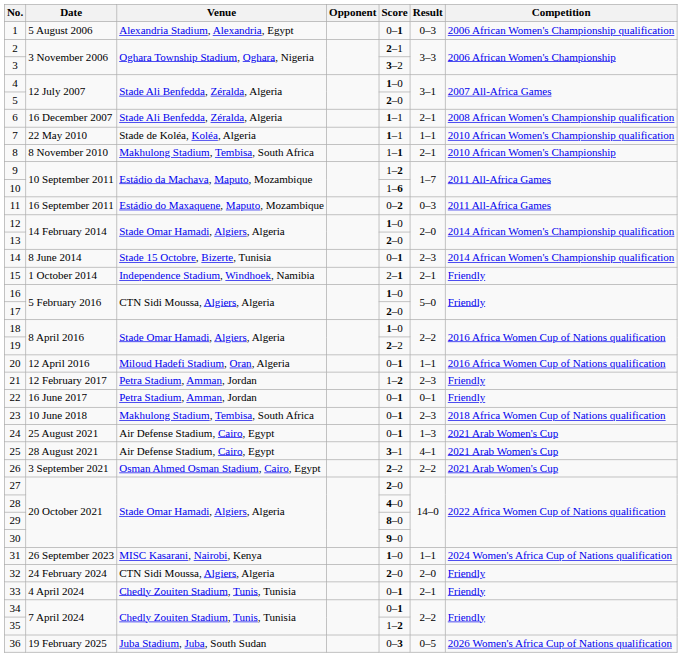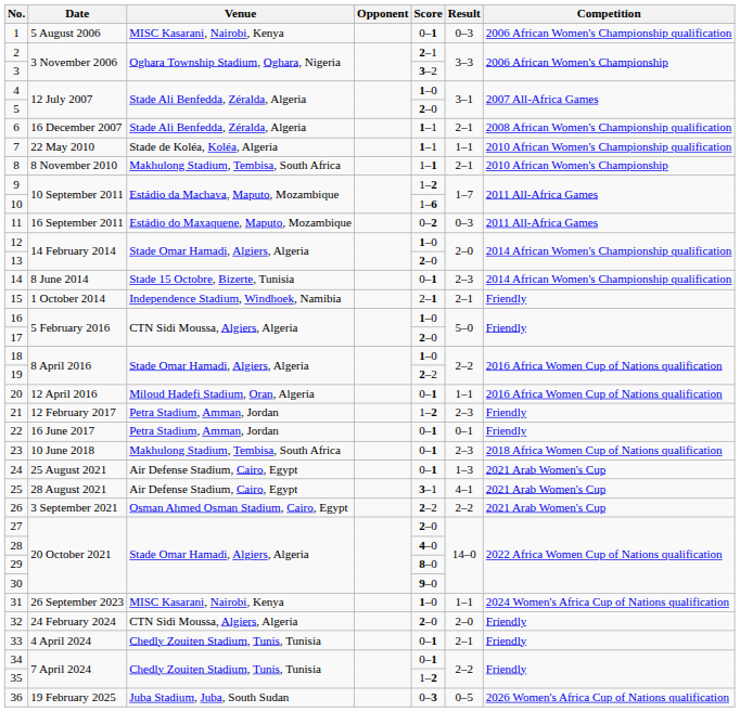1 | Venue: Alexandria Stadium, Alexandria, Egypt -> MISC Kasarani, Nairobi, Kenya
